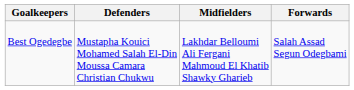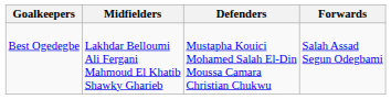columns swapped: Defenders <-> Midfielders
